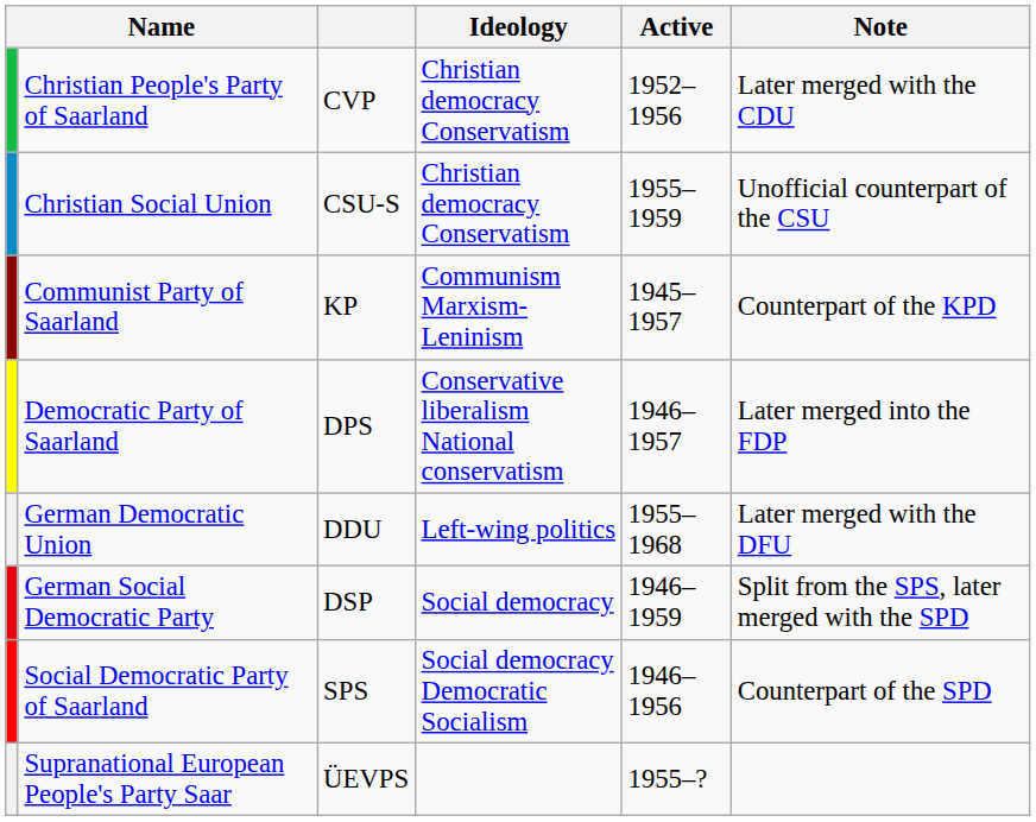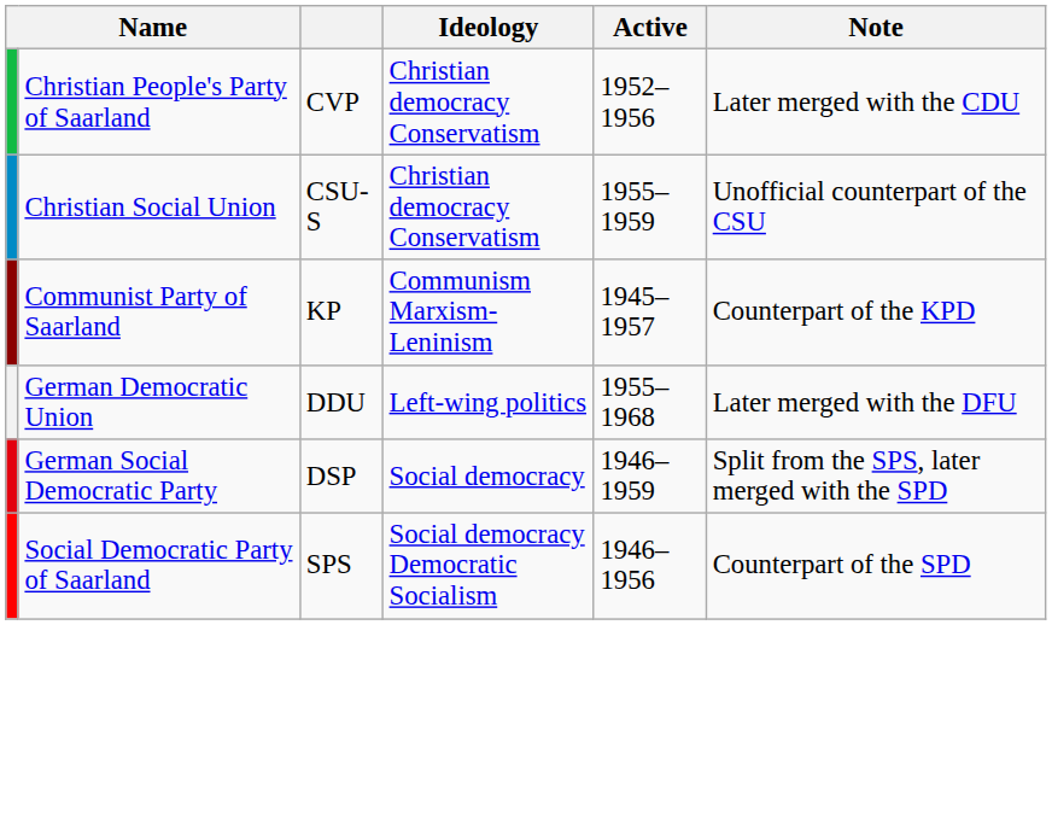- row: Democratic Party of Saarland | DPS | Conservative liberalism National conservatism | 1946–1957 | Later merged into the FDP
- row: Supranational European People's Party Saar | ÜEVPS | 1955–?
